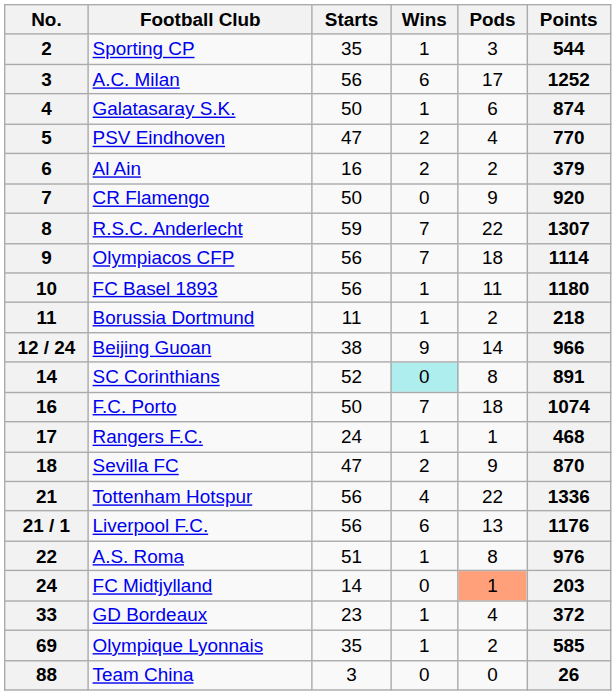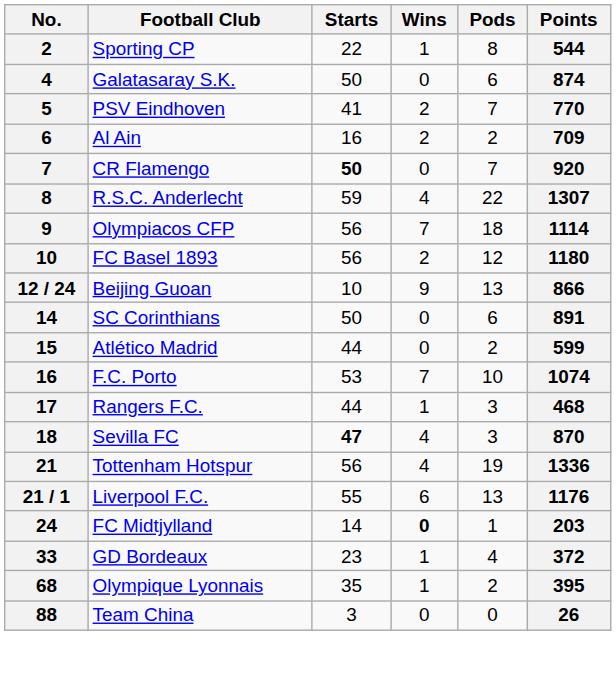Sporting CP | Starts: 35 -> 22
Sporting CP | Pods: 3 -> 8
- row: 3 | A.C. Milan | 56 | 6 | 17 | 1252
Galatasaray S.K. | Wins: 1 -> 0
PSV Eindhoven | Starts: 47 -> 41
PSV Eindhoven | Pods: 4 -> 7
Al Ain | Points: 379 -> 709
CR Flamengo | Starts: normal -> bold
CR Flamengo | Pods: 9 -> 7
R.S.C. Anderlecht | Wins: 7 -> 4
FC Basel 1893 | Wins: 1 -> 2
FC Basel 1893 | Pods: 11 -> 12
- row: 11 | Borussia Dortmund | 11 | 1 | 2 | 218
Beijing Guoan | Starts: 38 -> 10
Beijing Guoan | Pods: 14 -> 13
Beijing Guoan | Points: 966 -> 866
SC Corinthians | Starts: 52 -> 50
SC Corinthians | Wins: paleturquoise background -> no background
SC Corinthians | Pods: 8 -> 6
+ row: 15 | Atlético Madrid | 44 | 0 | 2 | 599
F.C. Porto | Starts: 50 -> 53
F.C. Porto | Pods: 18 -> 10
Rangers F.C. | Starts: 24 -> 44
Rangers F.C. | Pods: 1 -> 3
Sevilla FC | Starts: normal -> bold
Sevilla FC | Wins: 2 -> 4
Sevilla FC | Pods: 9 -> 3
Tottenham Hotspur | Pods: 22 -> 19
Liverpool F.C. | Starts: 56 -> 55
- row: 22 | A.S. Roma | 51 | 1 | 8 | 976
FC Midtjylland | Wins: normal -> bold
FC Midtjylland | Pods: lightsalmon background -> no background
Olympique Lyonnais | No.: 69 -> 68
Olympique Lyonnais | Points: 585 -> 395
